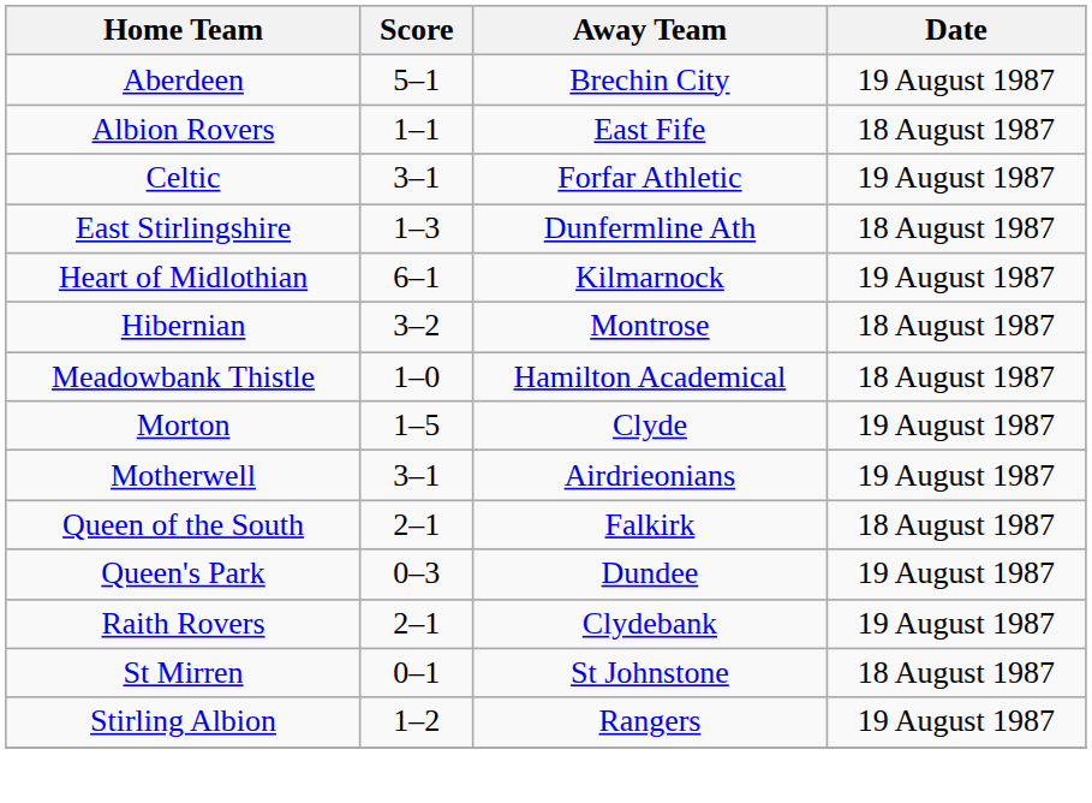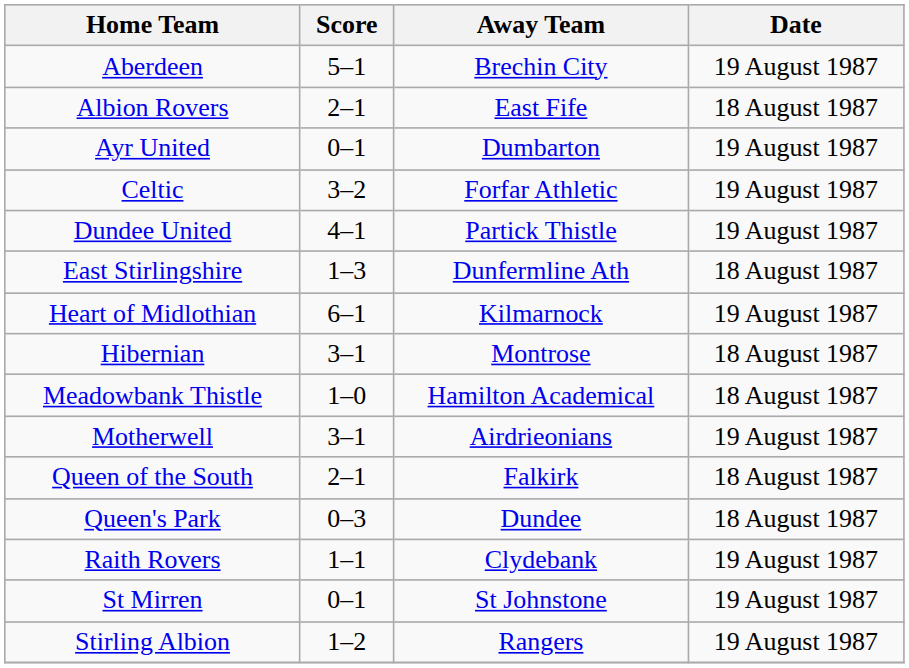Albion Rovers | Score: 1–1 -> 2–1
+ row: Ayr United | 0–1 | Dumbarton | 19 August 1987
Celtic | Score: 3–1 -> 3–2
+ row: Dundee United | 4–1 | Partick Thistle | 19 August 1987
Hibernian | Score: 3–2 -> 3–1
- row: Morton | 1–5 | Clyde | 19 August 1987
Queen's Park | Date: 19 August 1987 -> 18 August 1987
Raith Rovers | Score: 2–1 -> 1–1
St Mirren | Date: 18 August 1987 -> 19 August 1987
